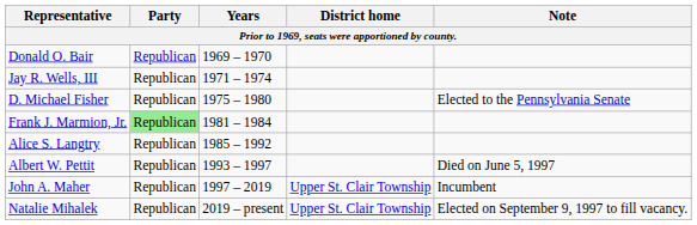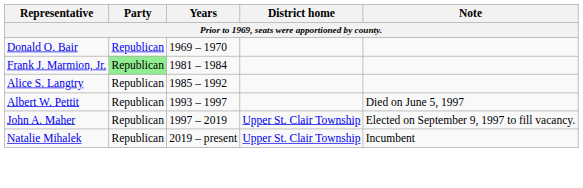- row: Jay R. Wells, III | Republican | 1971 – 1974
- row: D. Michael Fisher | Republican | 1975 – 1980 | Elected to the Pennsylvania Senate
John A. Maher | Note: Incumbent -> Elected on September 9, 1997 to fill vacancy.
Natalie Mihalek | Note: Elected on September 9, 1997 to fill vacancy. -> Incumbent
